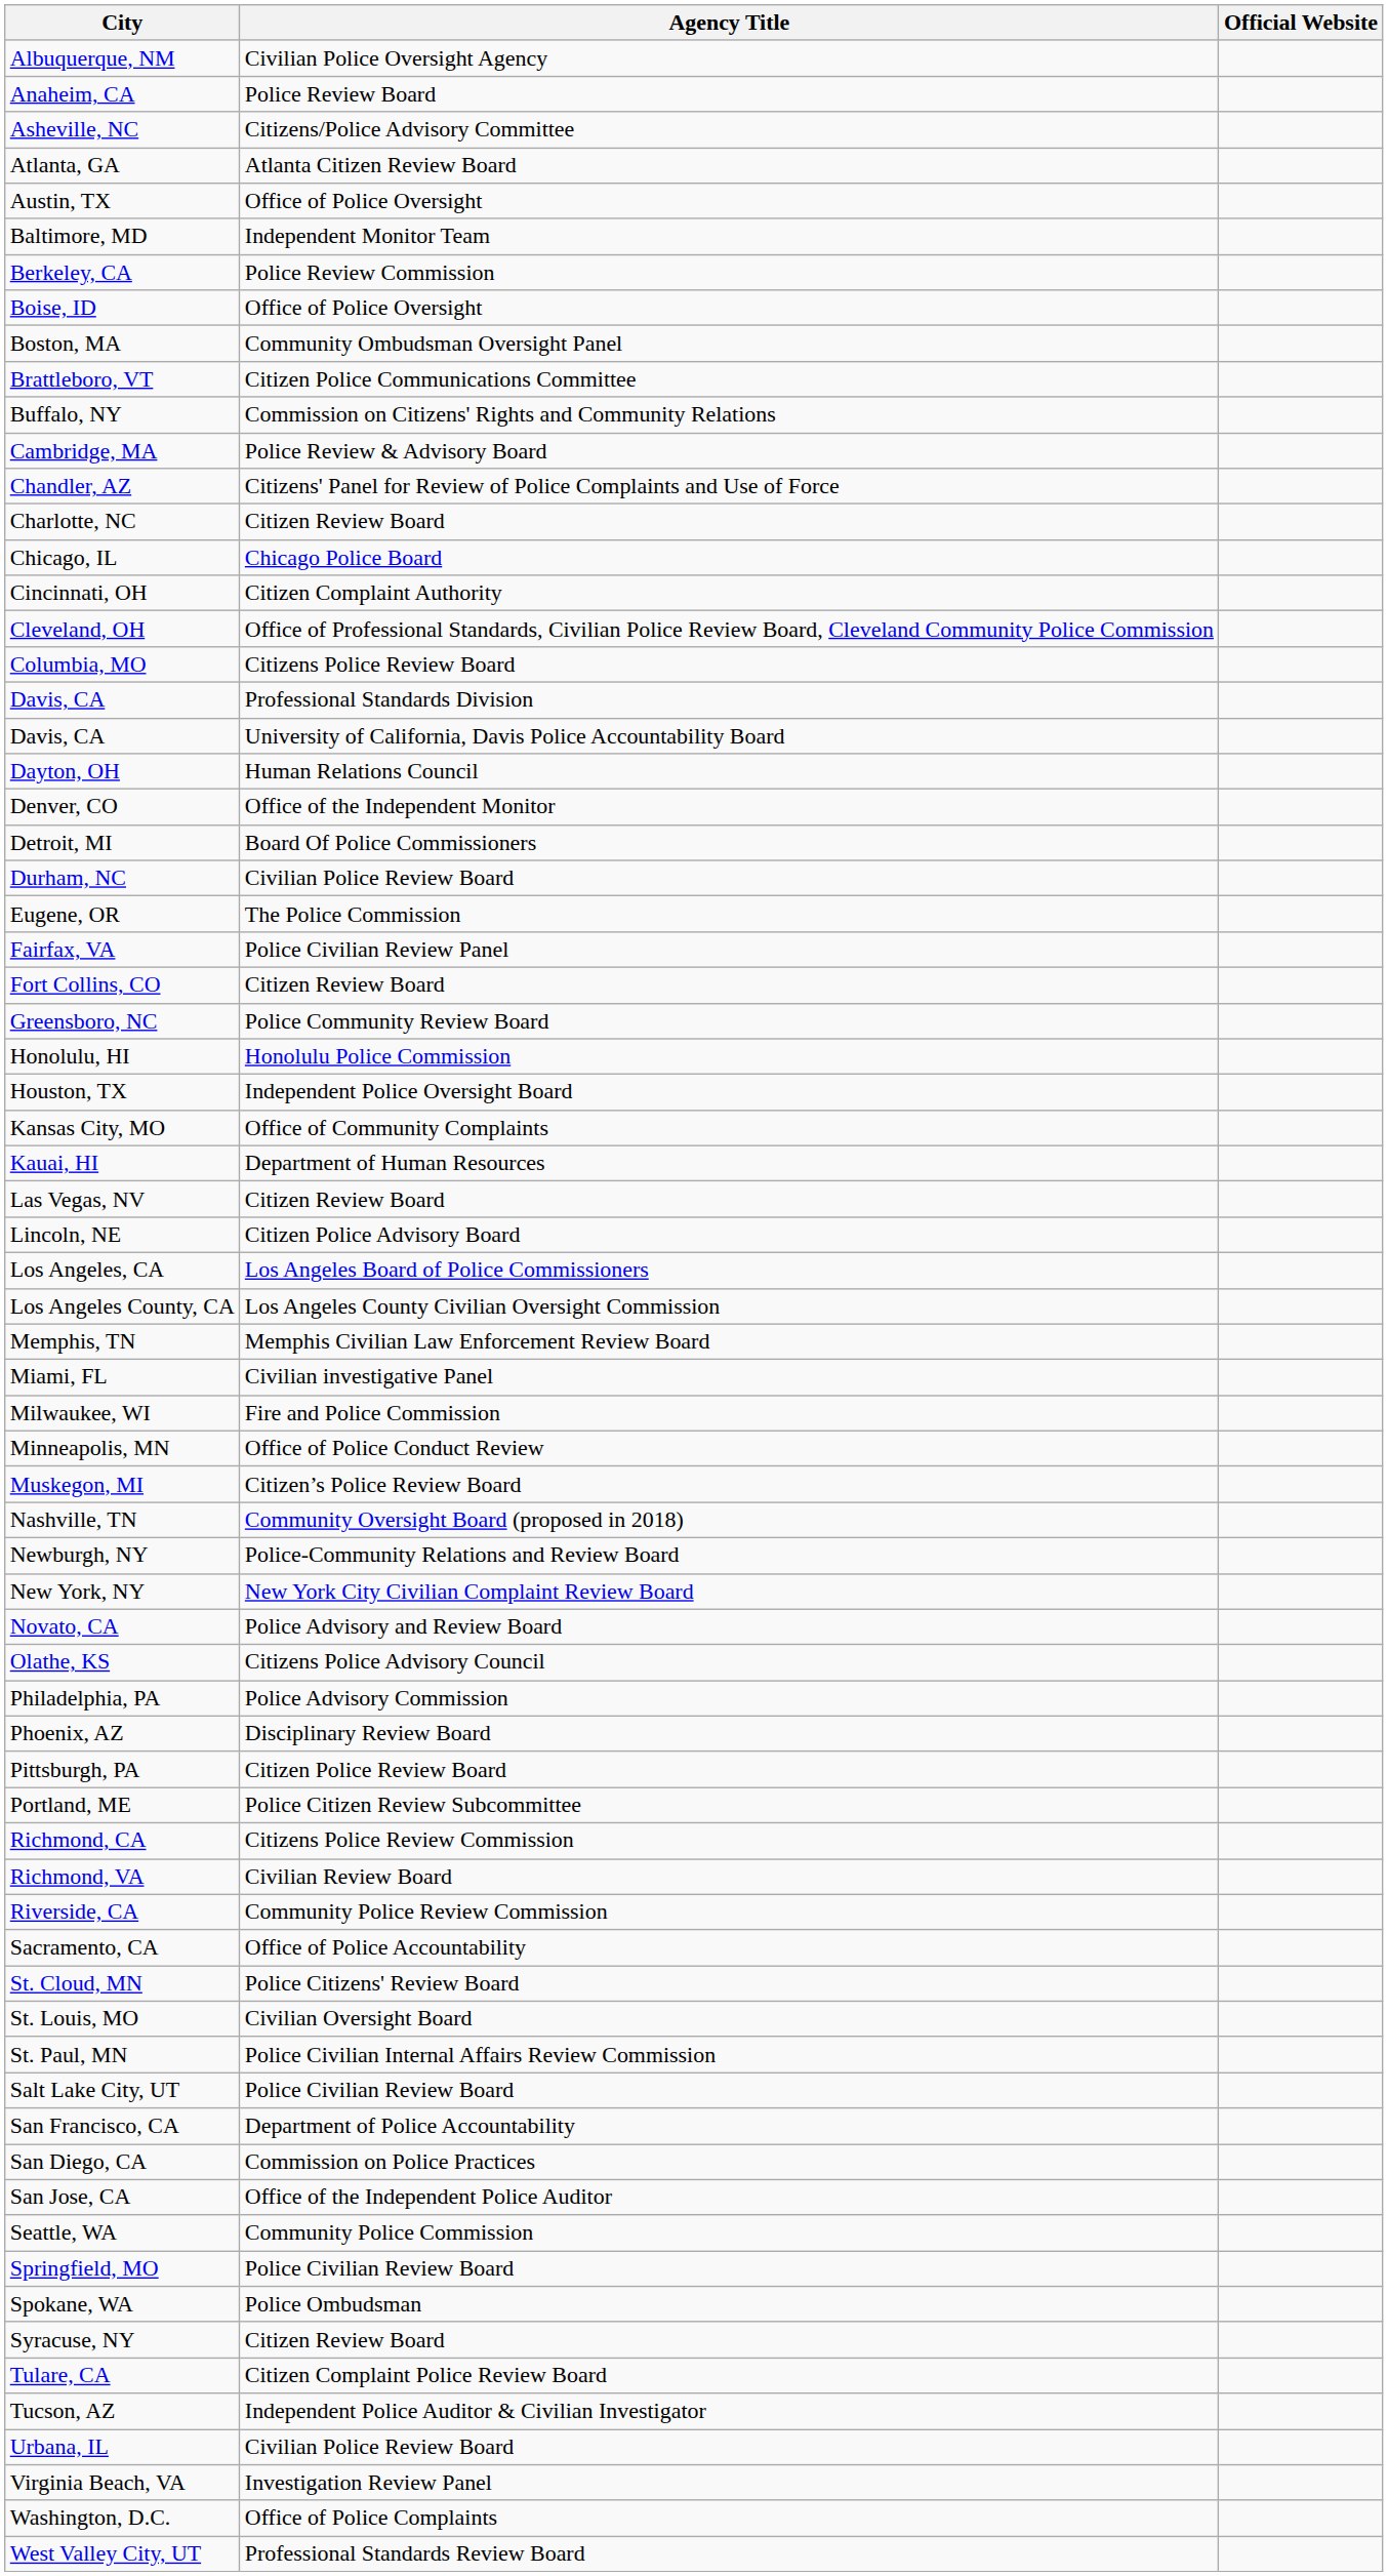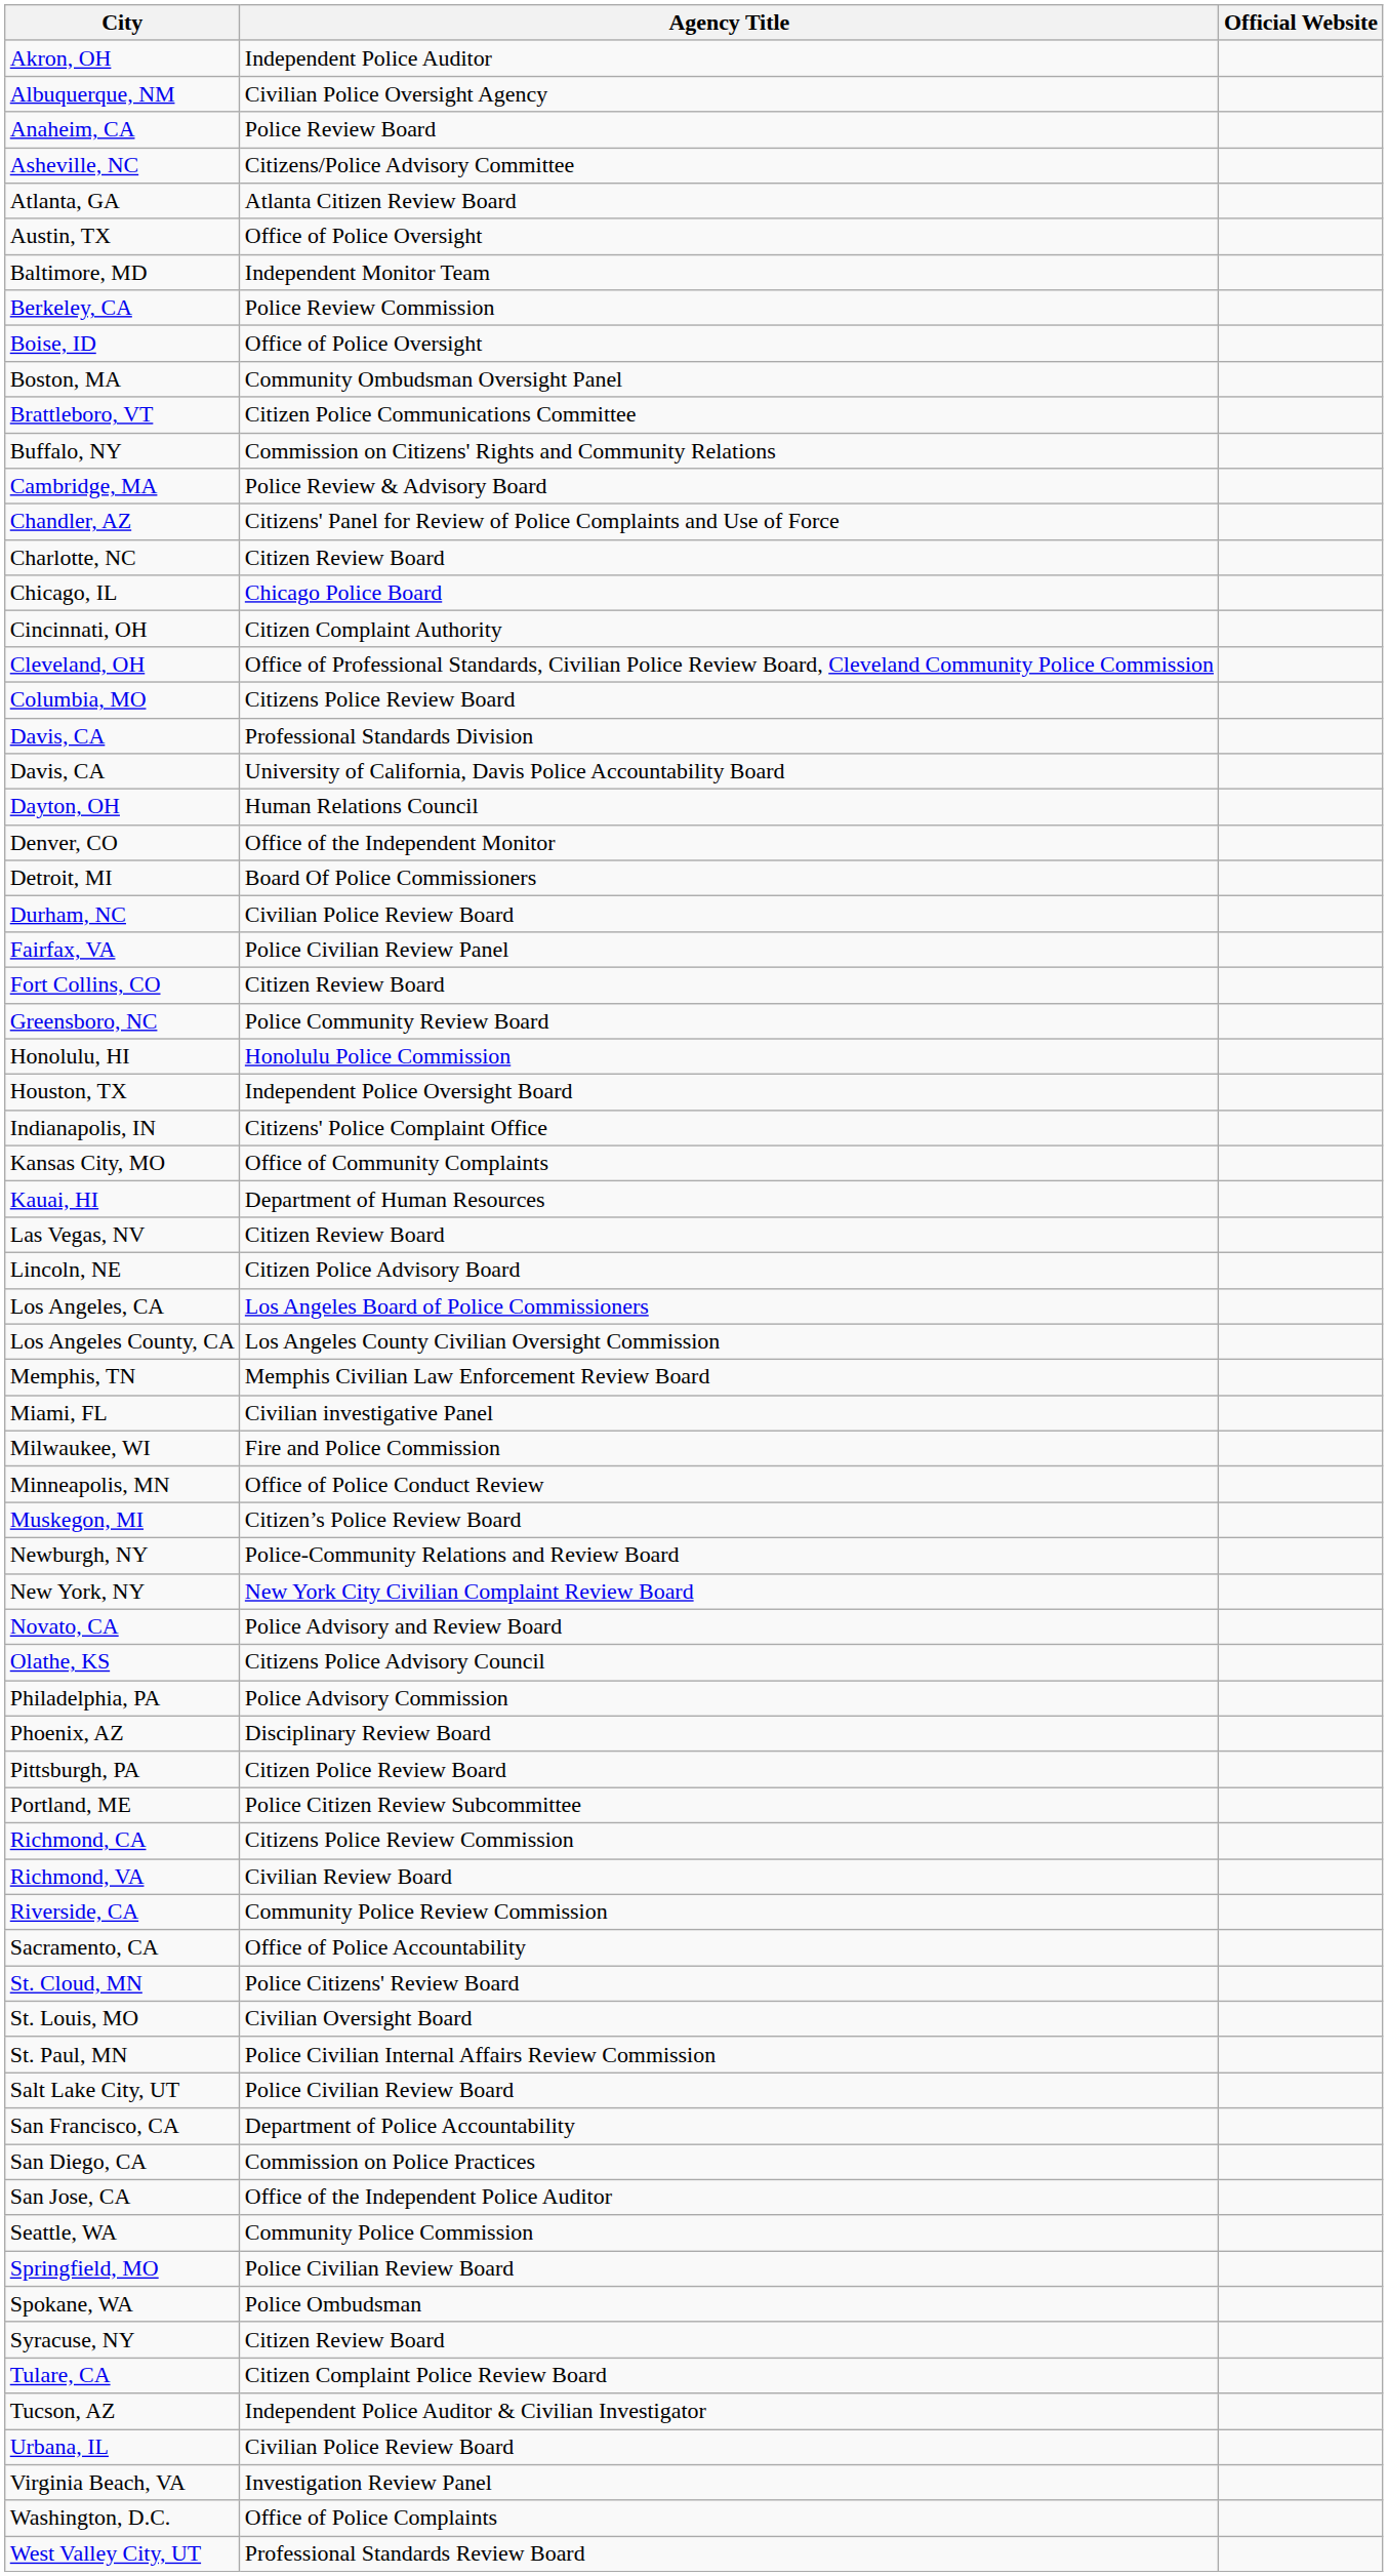+ row: Akron, OH | Independent Police Auditor
- row: Eugene, OR | The Police Commission
+ row: Indianapolis, IN | Citizens' Police Complaint Office
- row: Nashville, TN | Community Oversight Board (proposed in 2018)
